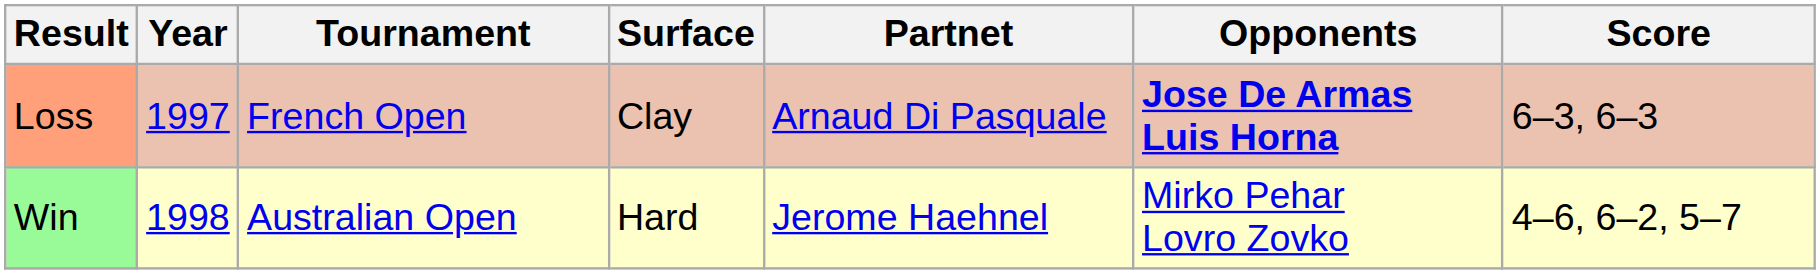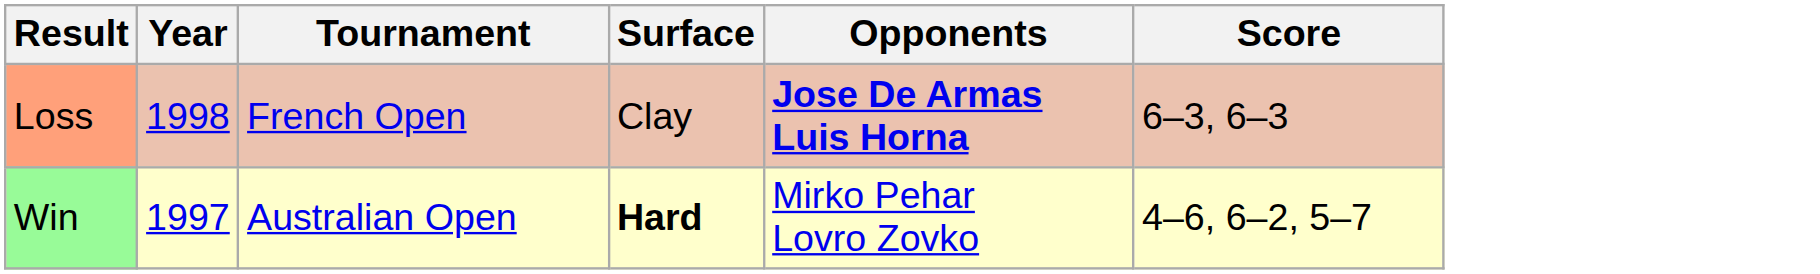- column: Partnet | Arnaud Di Pasquale | Jerome Haehnel
Loss | Year: 1997 -> 1998
Win | Year: 1998 -> 1997
Win | Surface: normal -> bold
